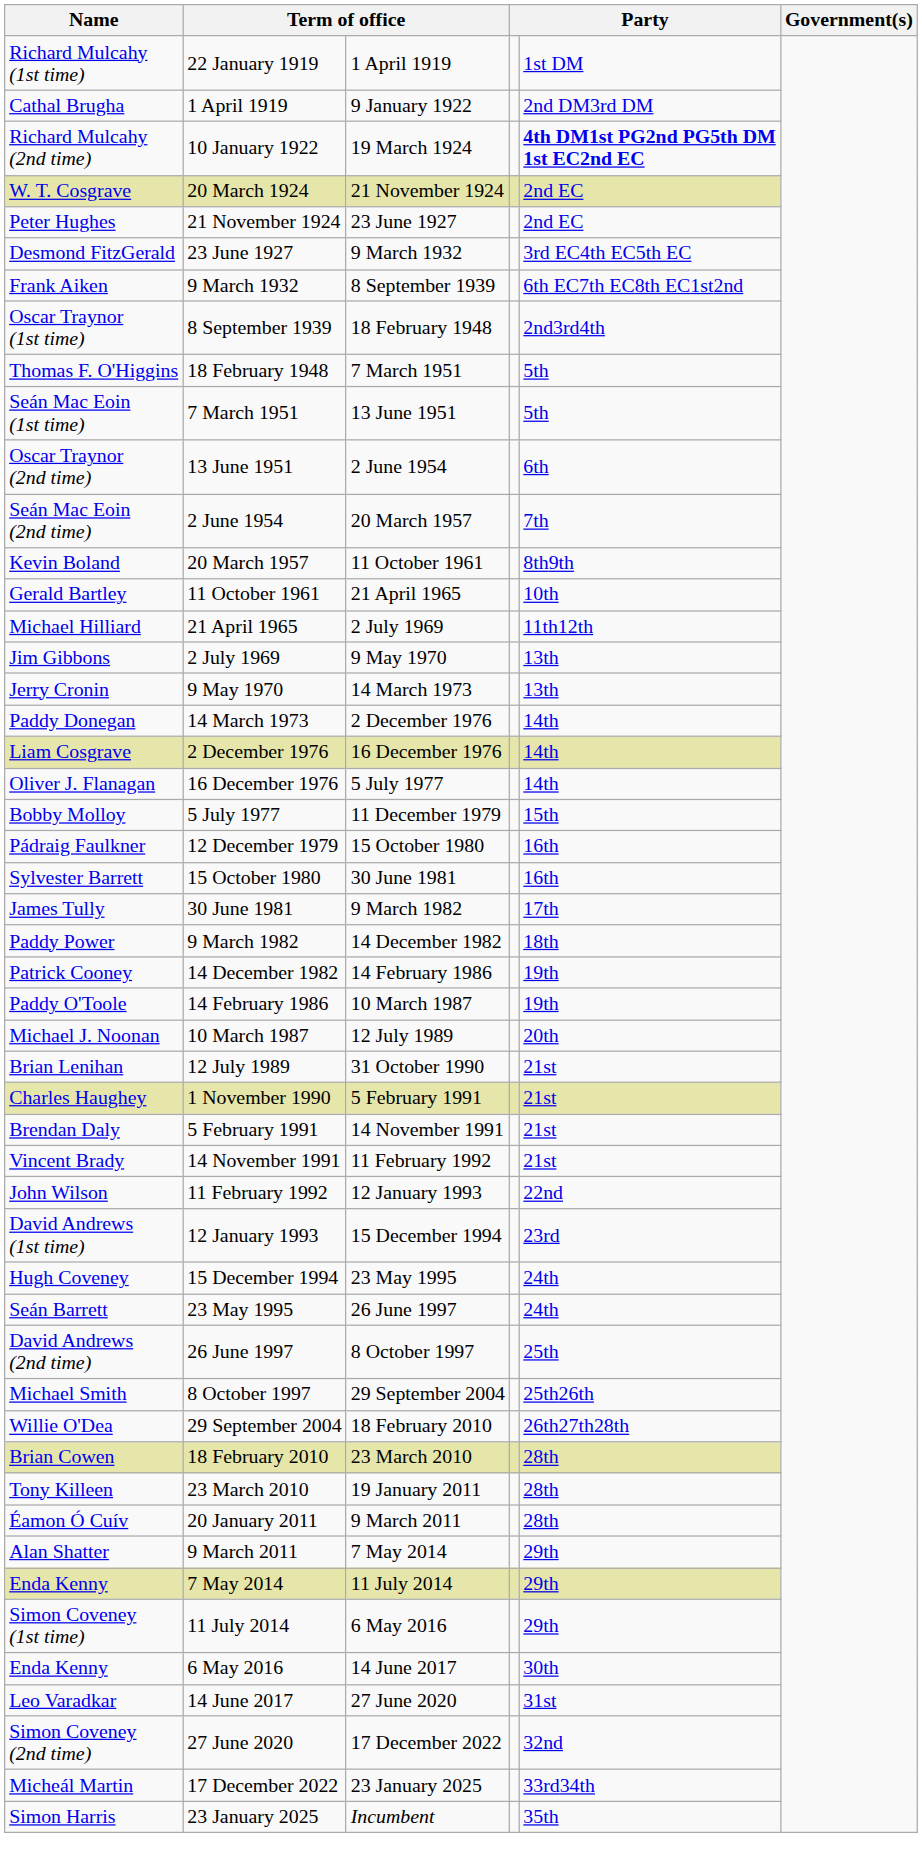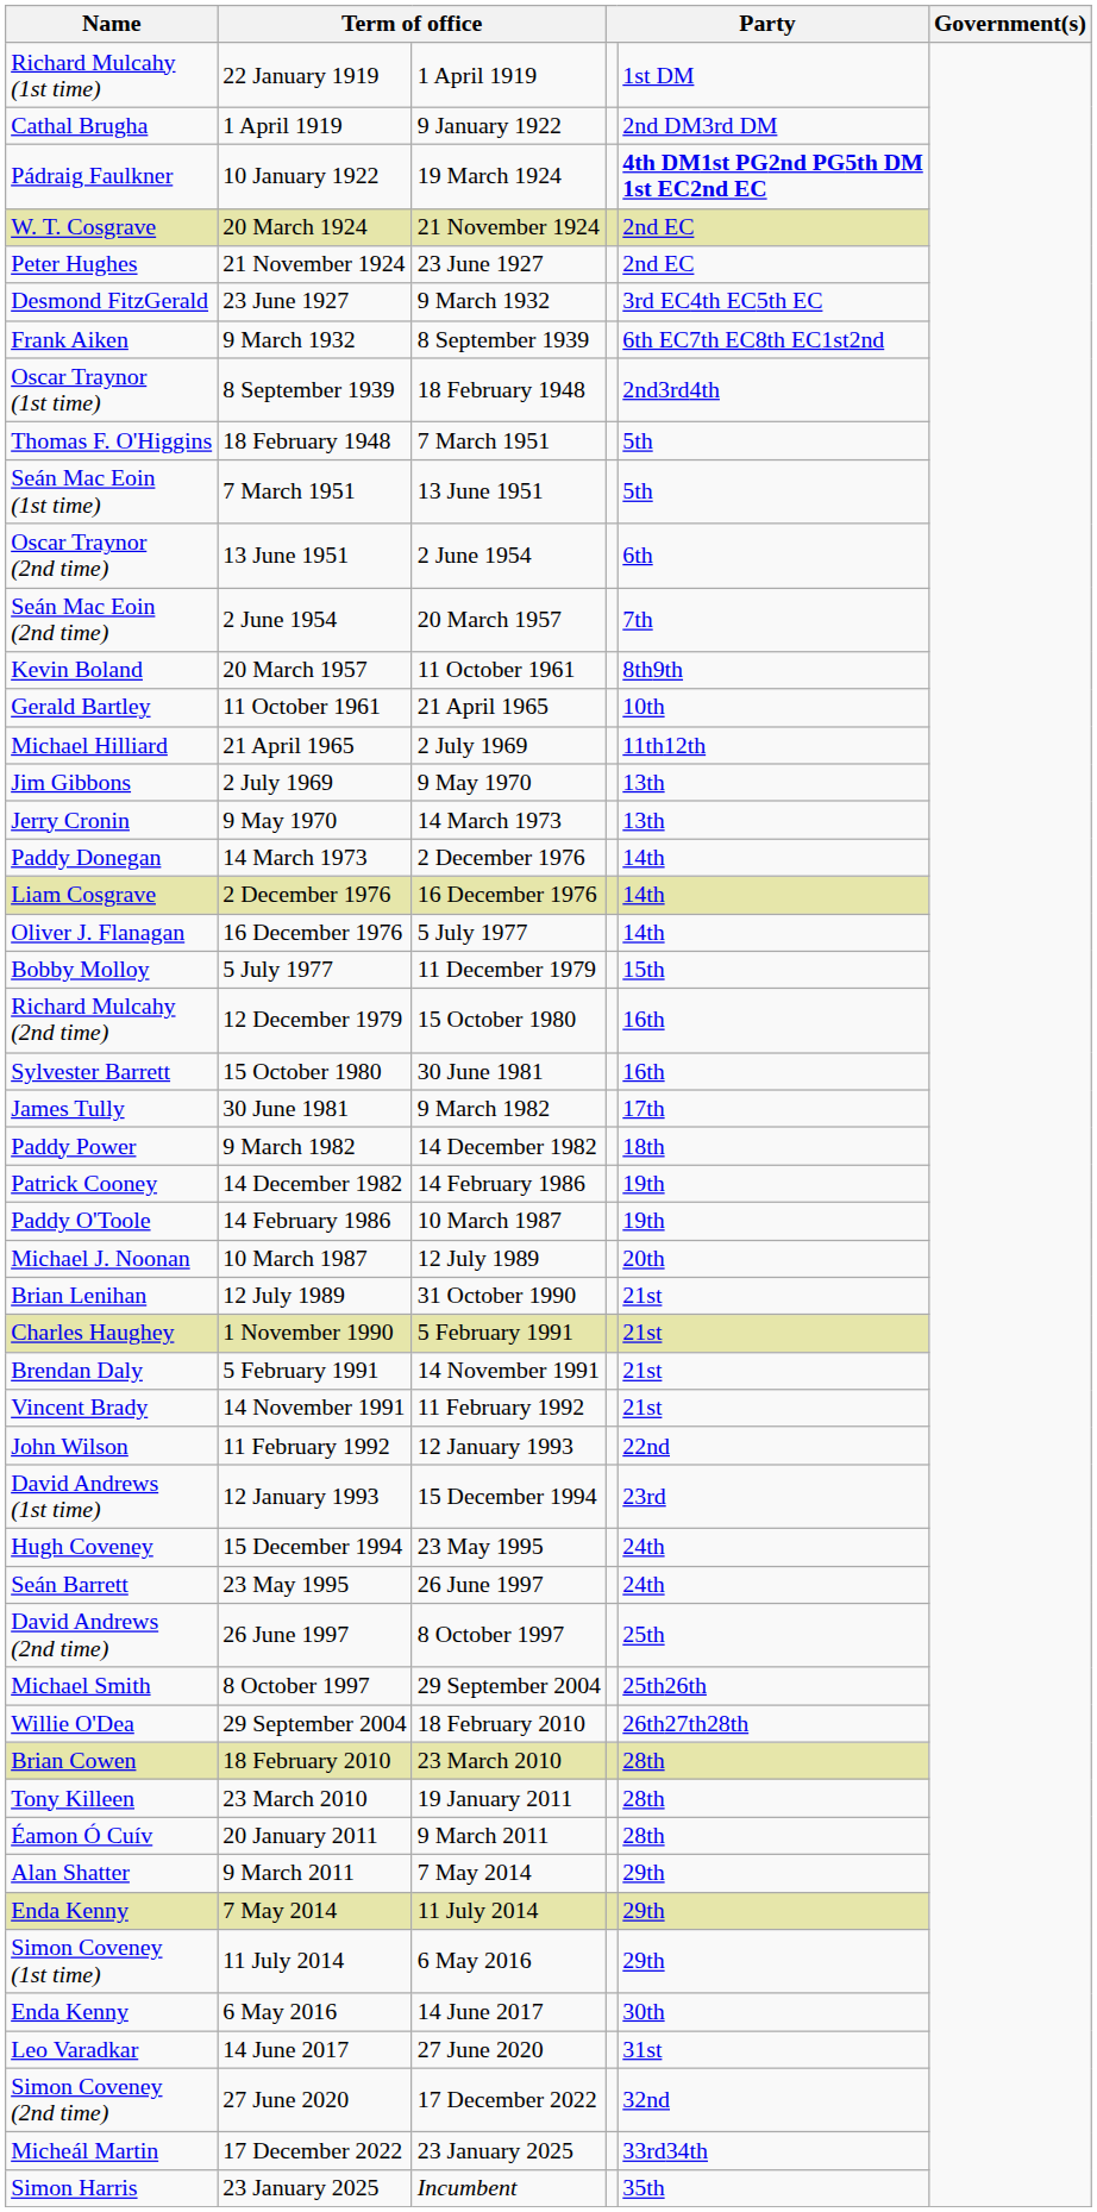10 January 1922 | Name: Richard Mulcahy (2nd time) -> Pádraig Faulkner
12 December 1979 | Name: Pádraig Faulkner -> Richard Mulcahy (2nd time)
